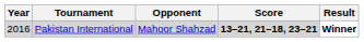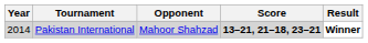Pakistan International | Year: 2016 -> 2014
